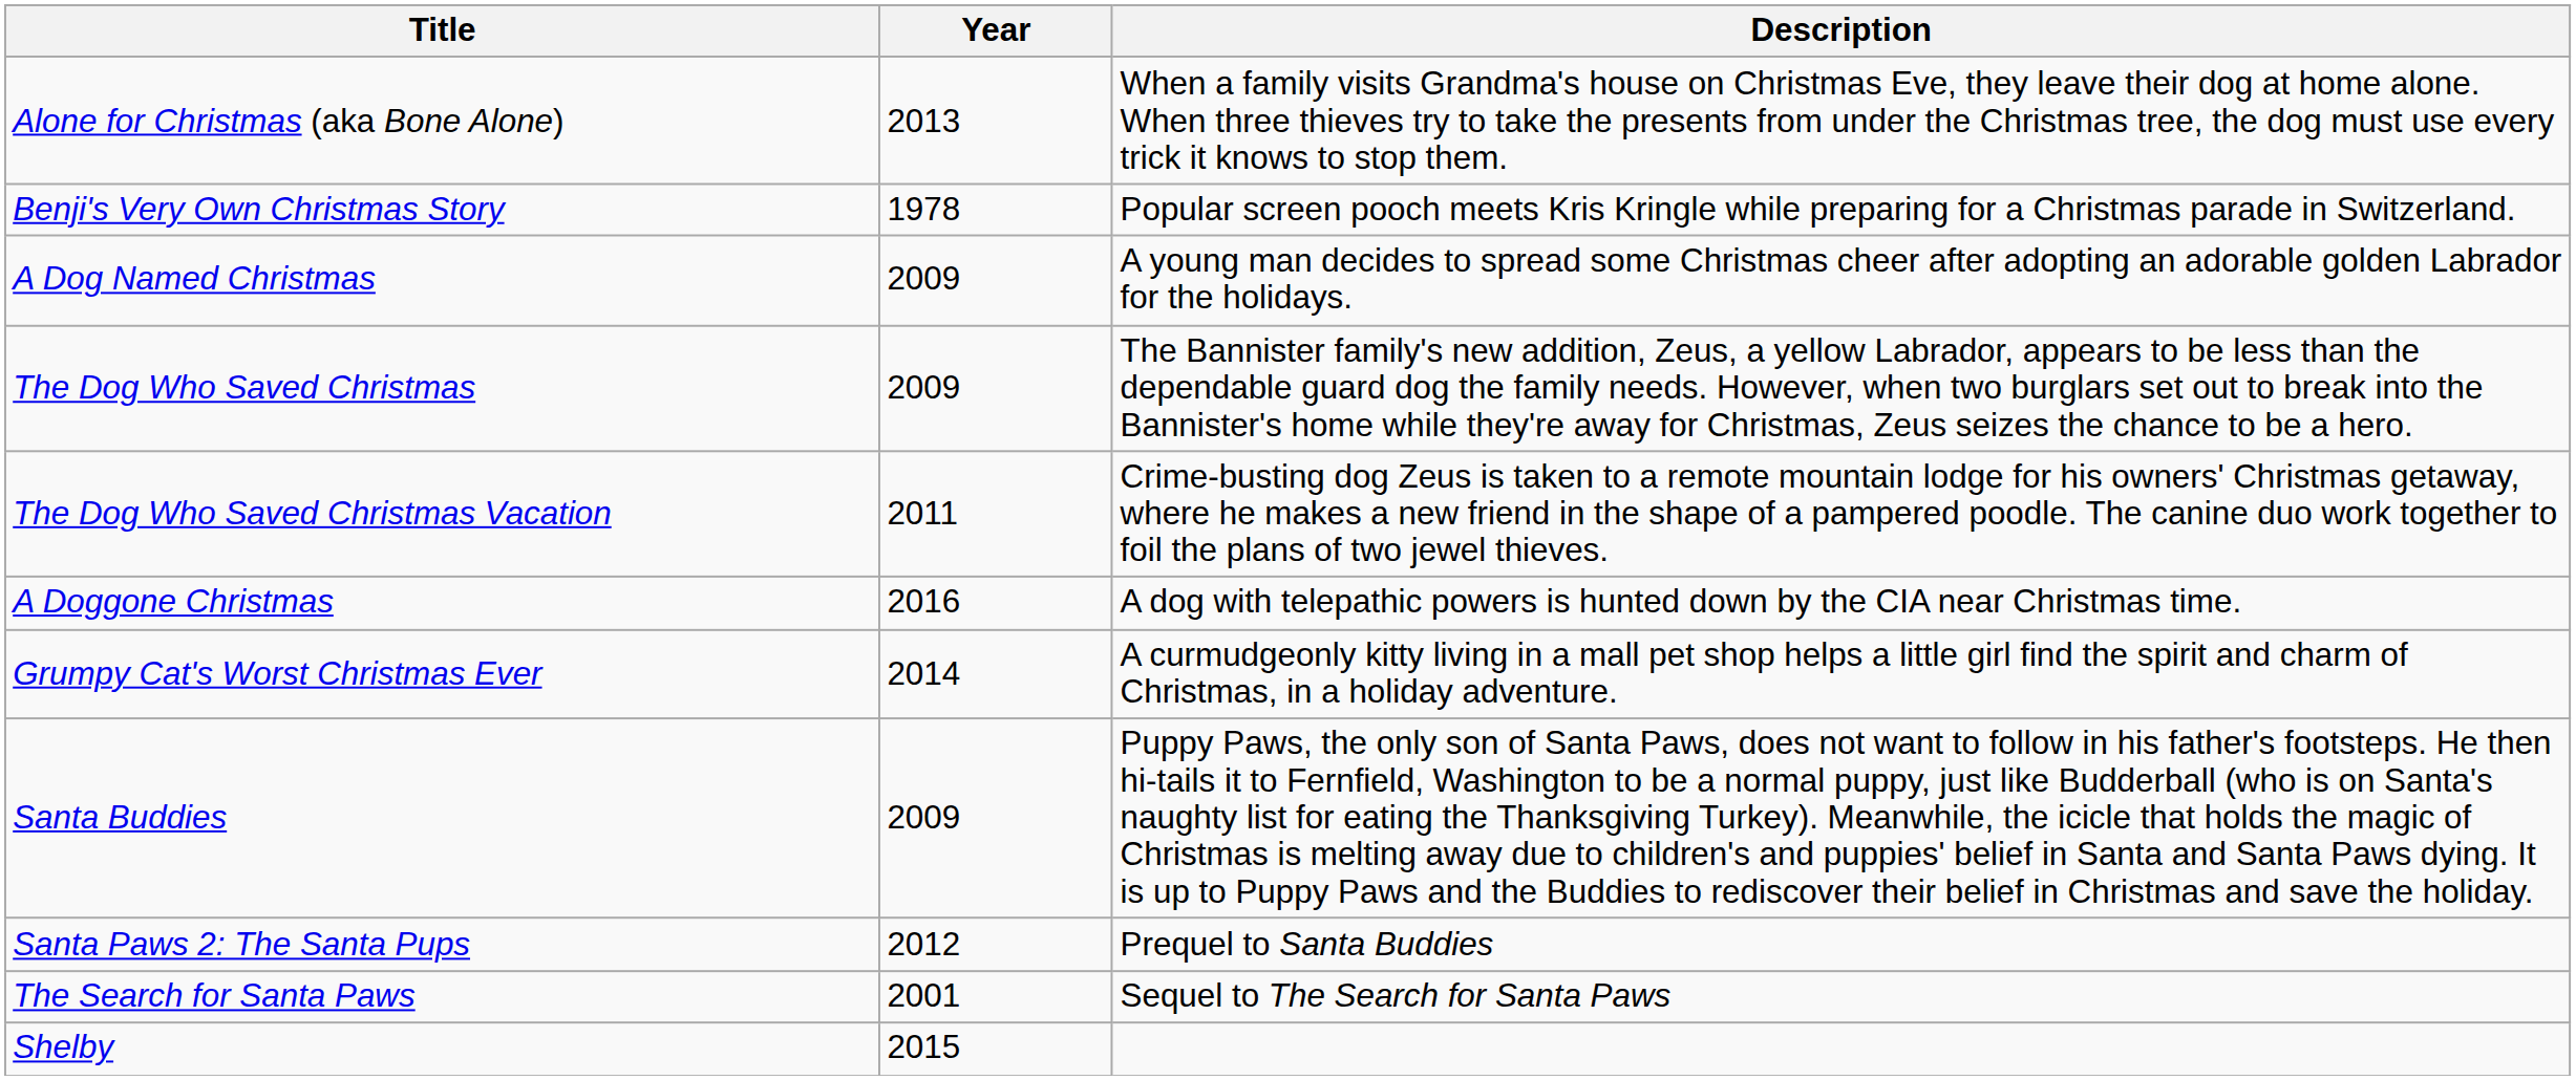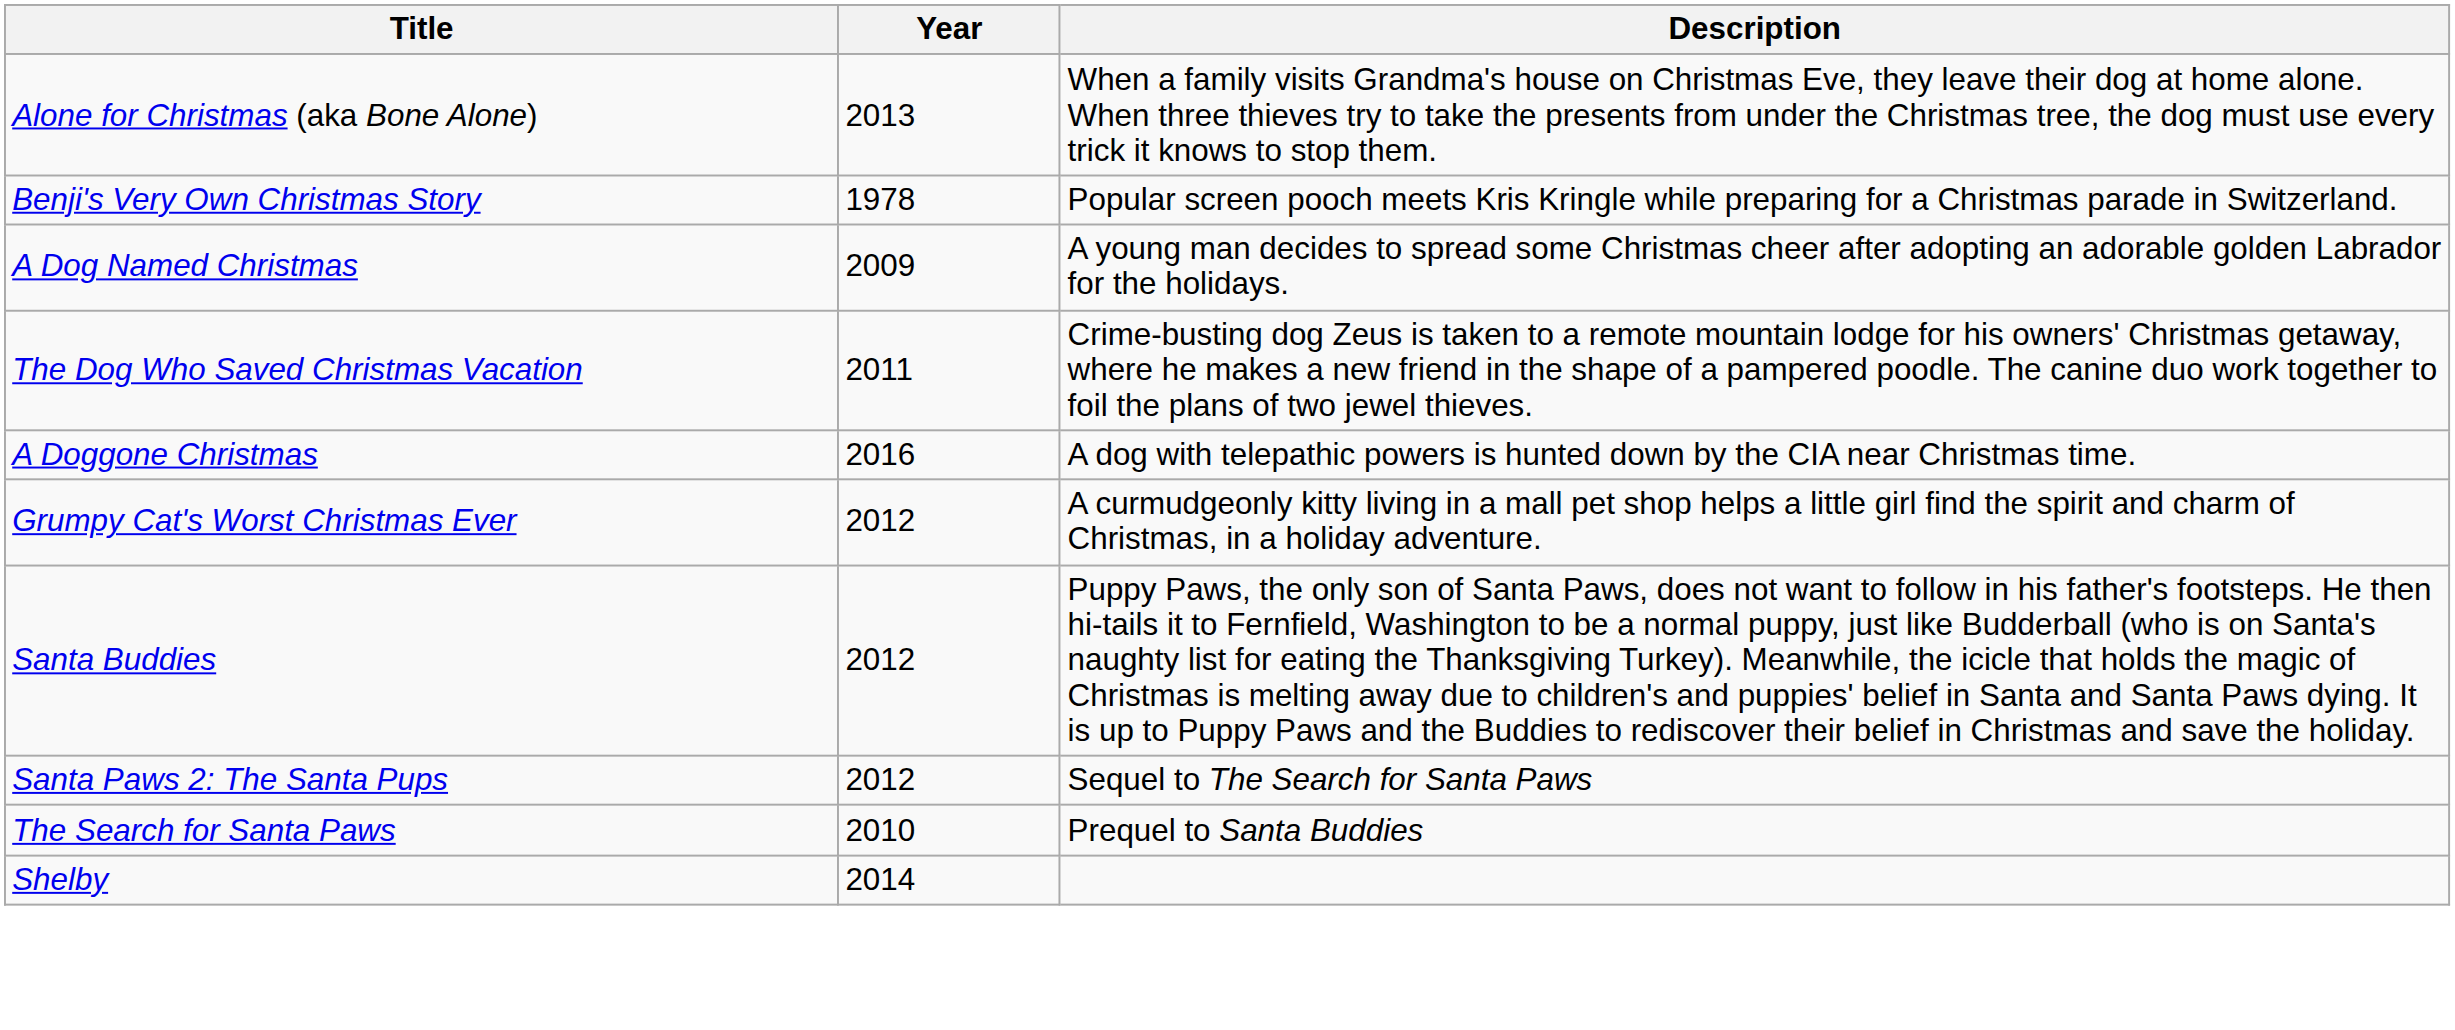- row: The Dog Who Saved Christmas | 2009 | The Bannister family's new addition, Zeus, a yellow Labrador, appears to be less than the dependable guard dog the family needs. However, when two burglars set out to break into the Bannister's home while they're away for Christmas, Zeus seizes the chance to be a hero.
Grumpy Cat's Worst Christmas Ever | Year: 2014 -> 2012
Santa Buddies | Year: 2009 -> 2012
Santa Paws 2: The Santa Pups | Description: Prequel to Santa Buddies -> Sequel to The Search for Santa Paws
The Search for Santa Paws | Year: 2001 -> 2010
The Search for Santa Paws | Description: Sequel to The Search for Santa Paws -> Prequel to Santa Buddies
Shelby | Year: 2015 -> 2014
